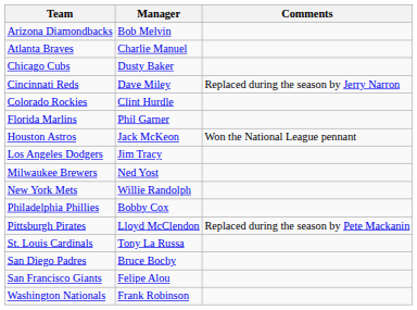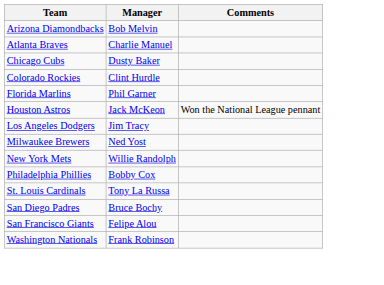- row: Cincinnati Reds | Dave Miley | Replaced during the season by Jerry Narron
- row: Pittsburgh Pirates | Lloyd McClendon | Replaced during the season by Pete Mackanin
